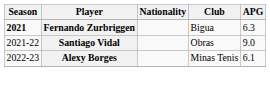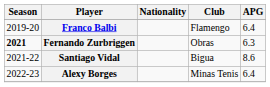+ row: 2019-20 | Franco Balbi | Flamengo | 6.4
Fernando Zurbriggen | Club: Bigua -> Obras
Santiago Vidal | Club: Obras -> Bigua
Santiago Vidal | APG: 9.0 -> 8.6
Alexy Borges | APG: 6.1 -> 6.4
